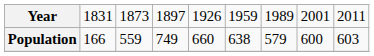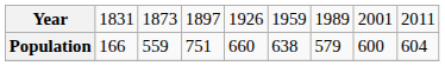Population | column 4: 749 -> 751
Population | column 9: 603 -> 604
